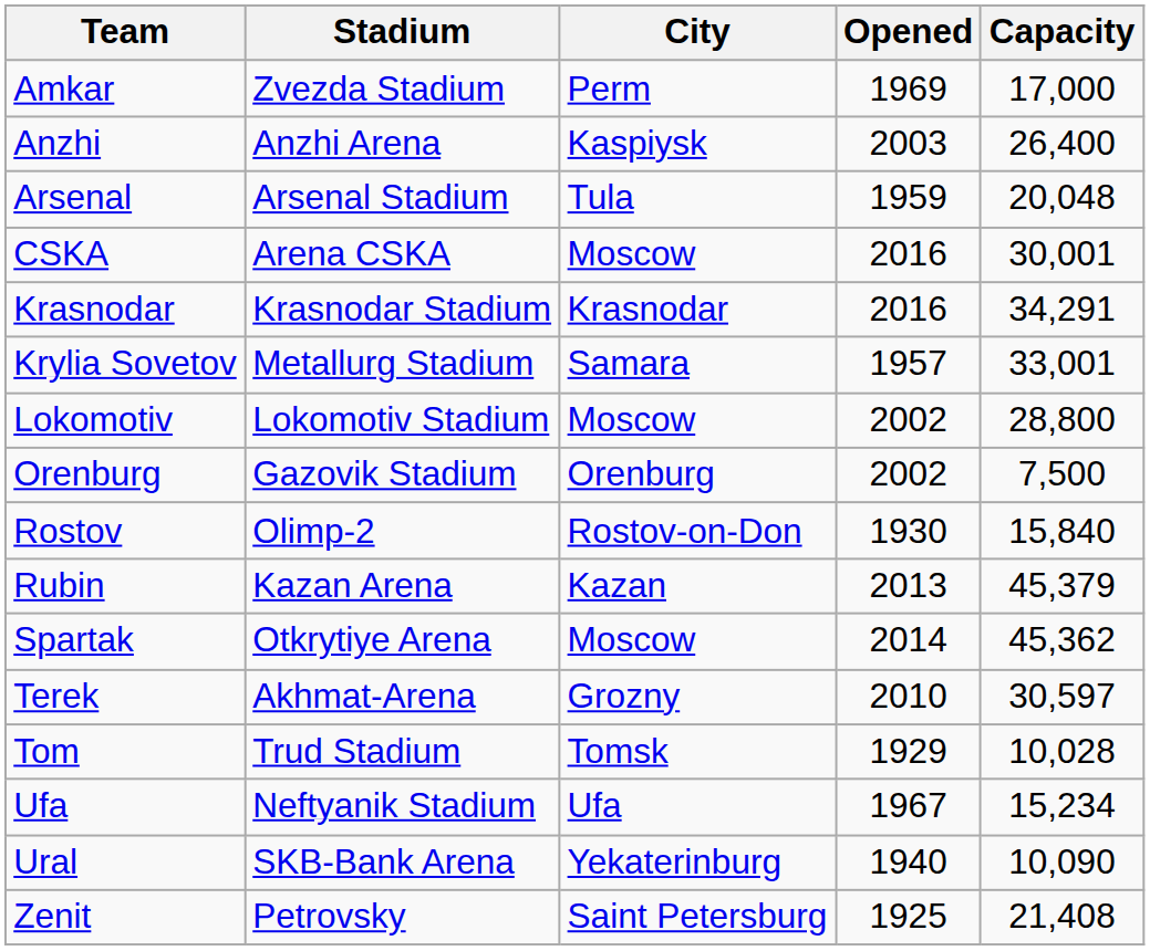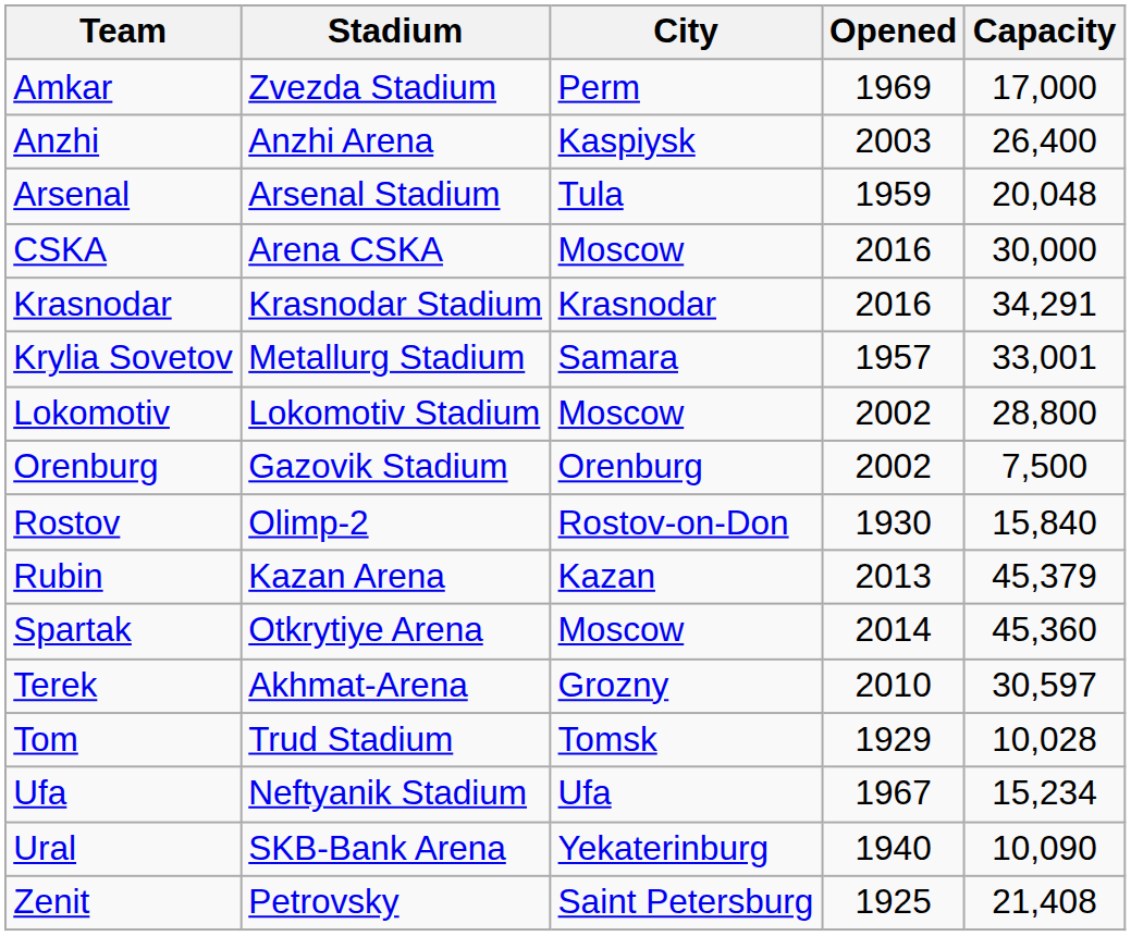CSKA | Capacity: 30,001 -> 30,000
Spartak | Capacity: 45,362 -> 45,360
